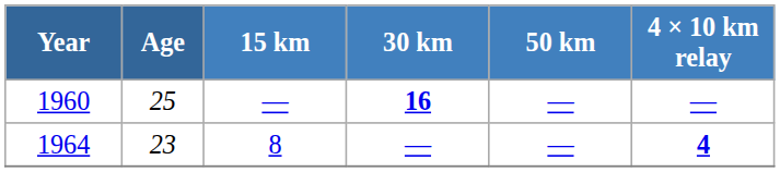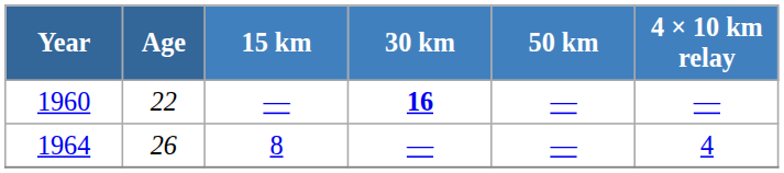1960 | Age: 25 -> 22
1964 | Age: 23 -> 26
1964 | 4 × 10 km relay: bold -> normal
